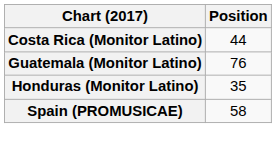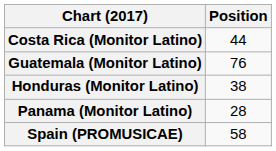Honduras (Monitor Latino) | Position: 35 -> 38
+ row: Panama (Monitor Latino) | 28
